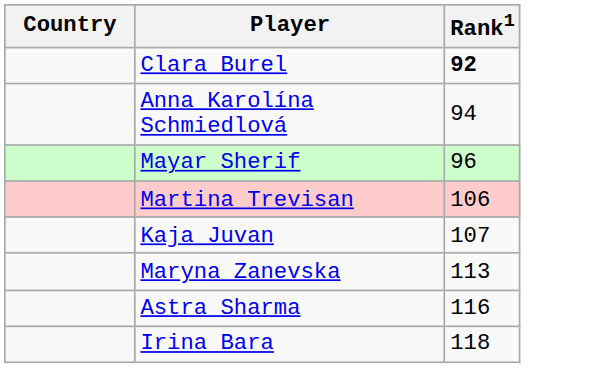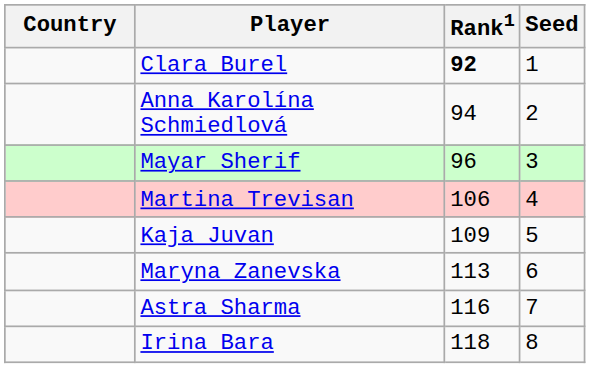+ column: Seed | 1 | 2 | 3 | 4 | 5 | 6 | 7 | 8
Kaja Juvan | Rank1: 107 -> 109
